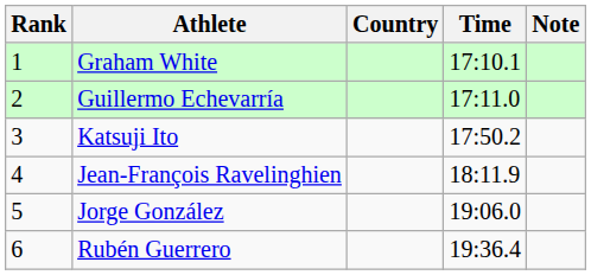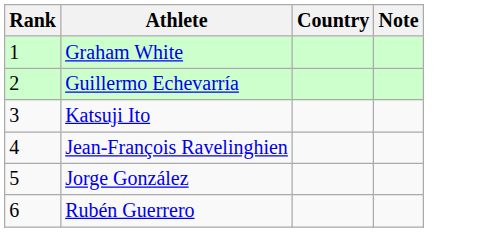- column: Time | 17:10.1 | 17:11.0 | 17:50.2 | 18:11.9 | 19:06.0 | 19:36.4
